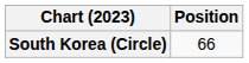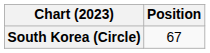South Korea (Circle) | Position: 66 -> 67
